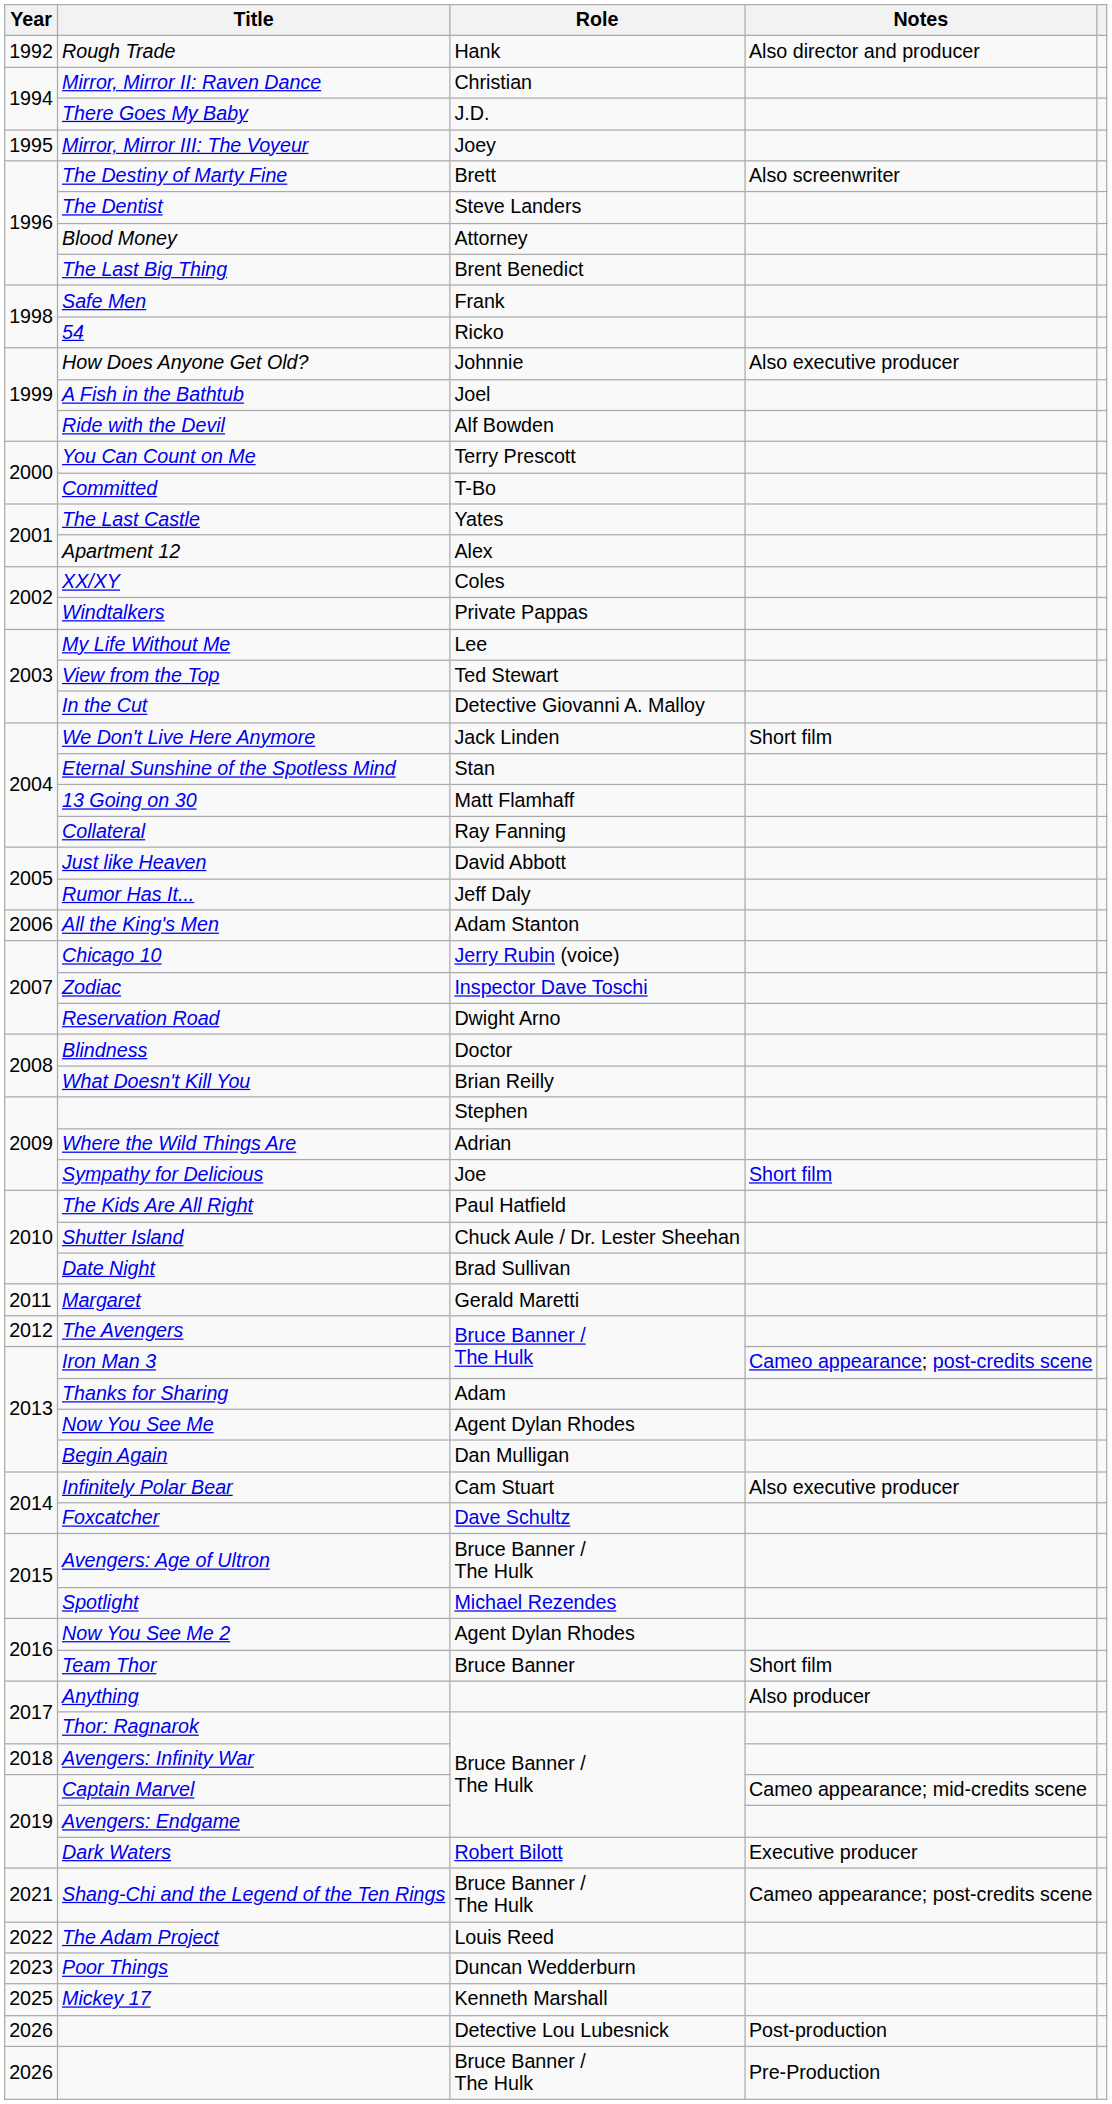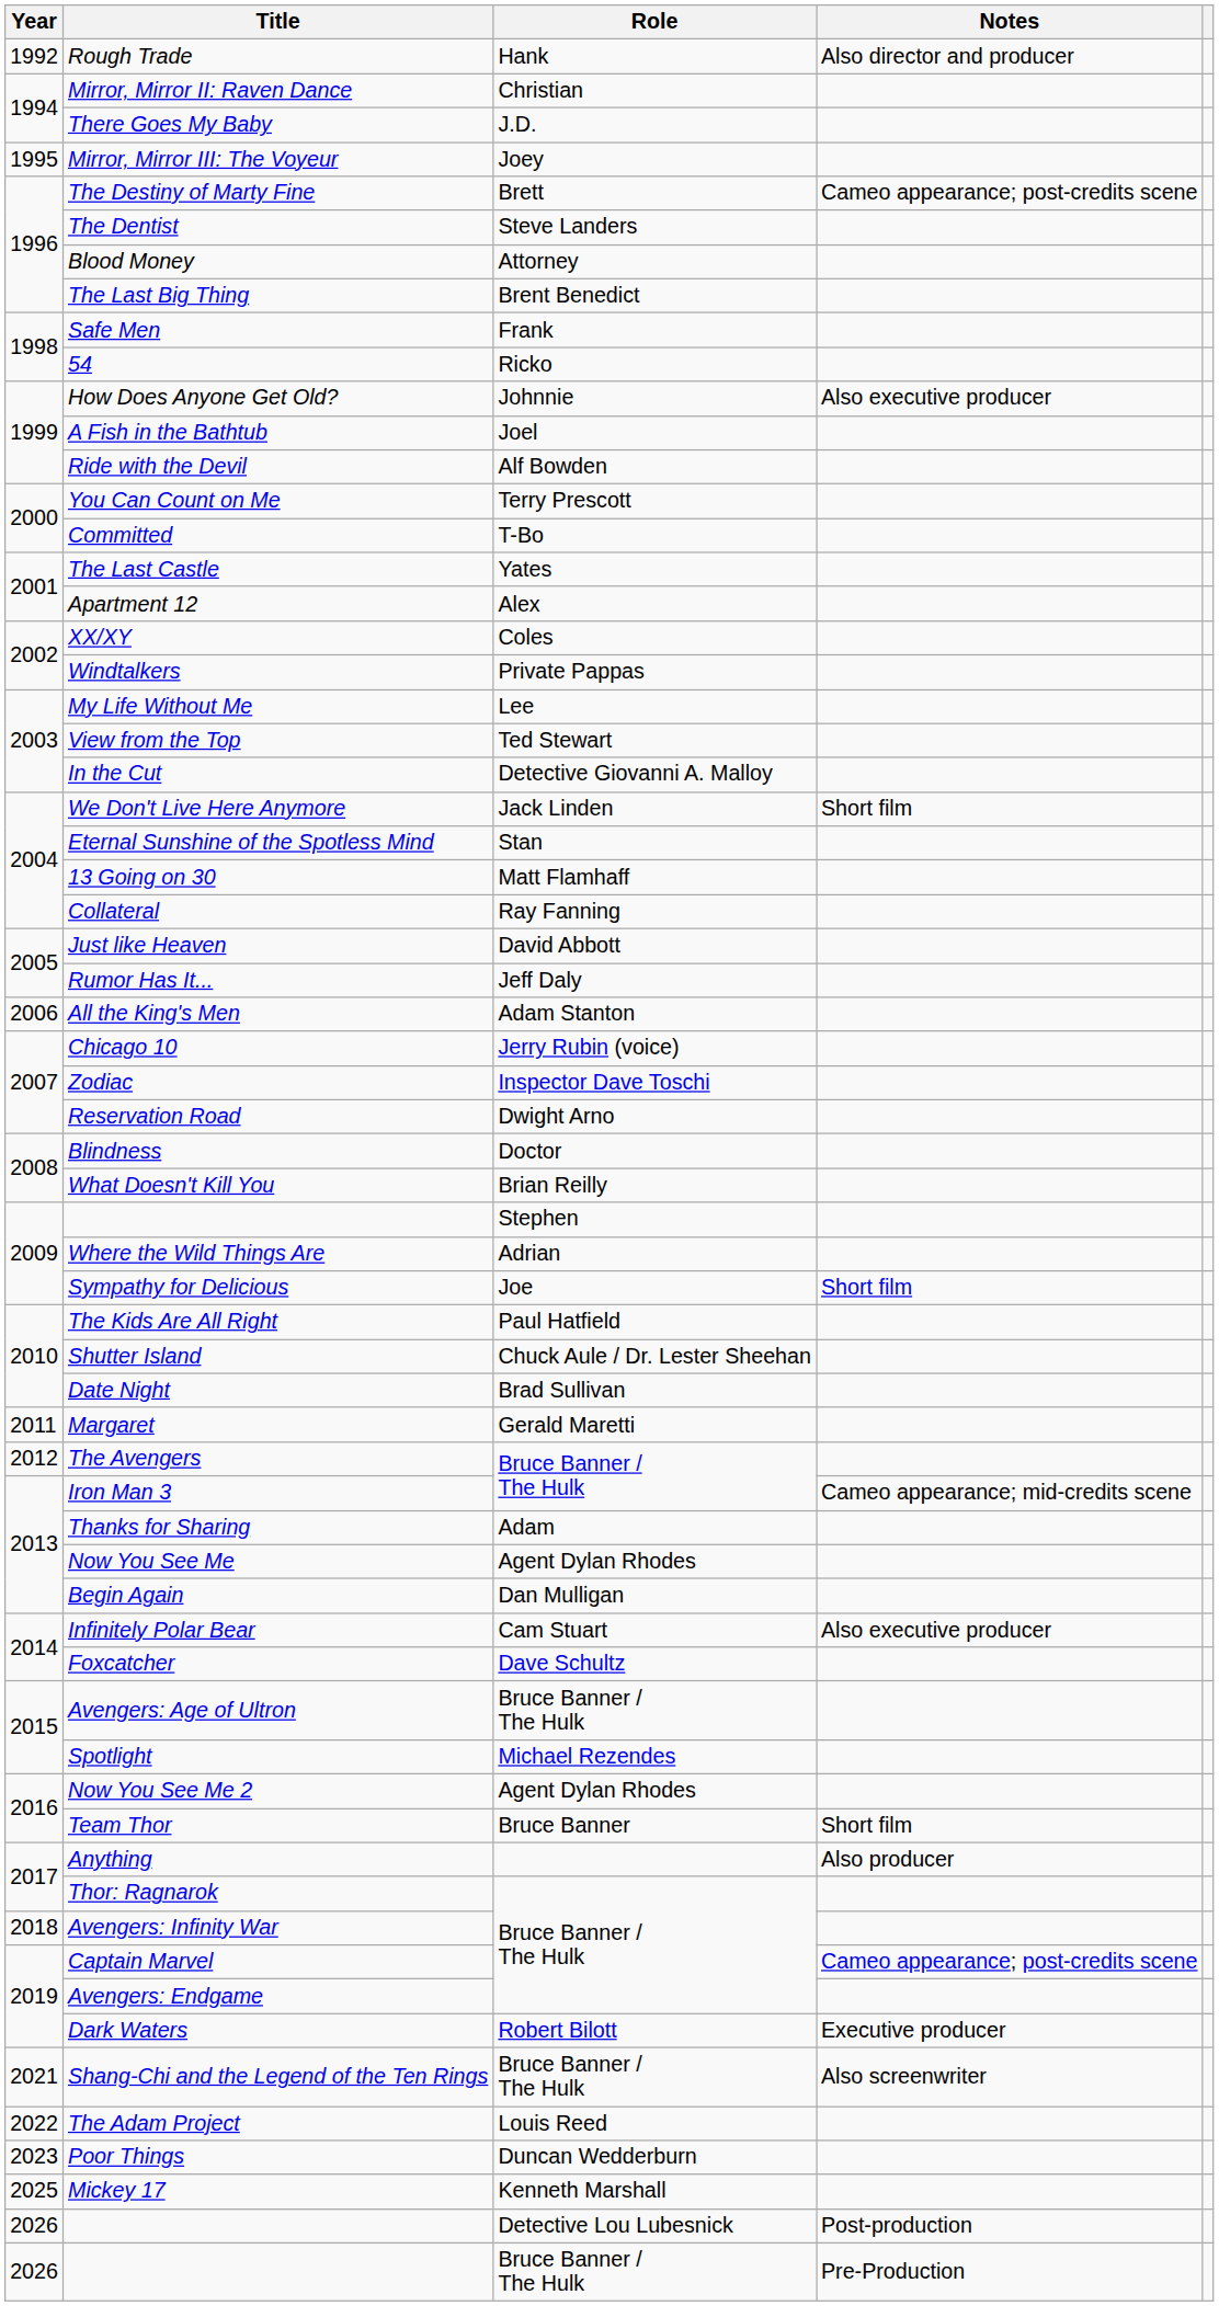The Destiny of Marty Fine | Notes: Also screenwriter -> Cameo appearance; post-credits scene
Iron Man 3 | Notes: Cameo appearance; post-credits scene -> Cameo appearance; mid-credits scene
Captain Marvel | Notes: Cameo appearance; mid-credits scene -> Cameo appearance; post-credits scene
Shang-Chi and the Legend of the Ten Rings | Notes: Cameo appearance; post-credits scene -> Also screenwriter
